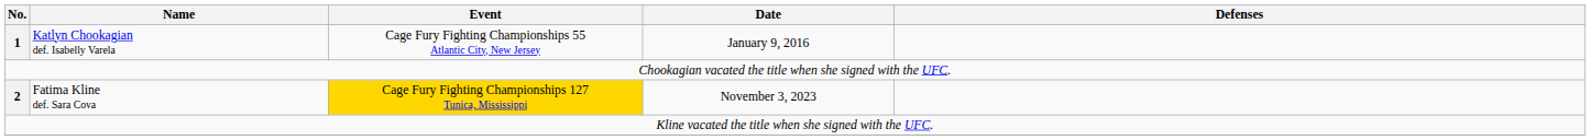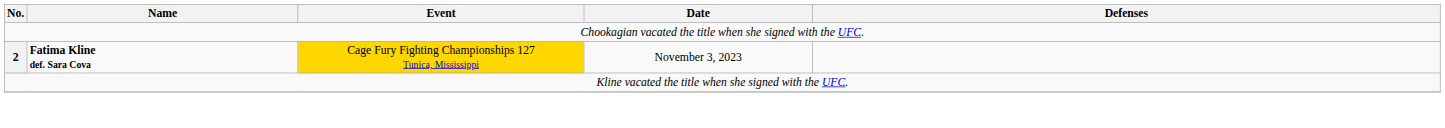- row: 1 | Katlyn Chookagian def. Isabelly Varela | Cage Fury Fighting Championships 55 Atlantic City, New Jersey | January 9, 2016
2 | Name: normal -> bold
